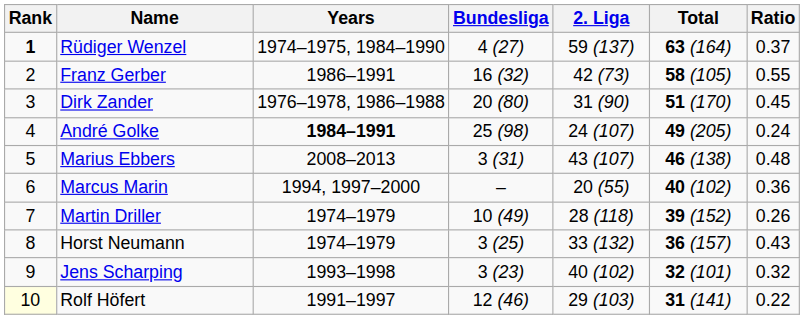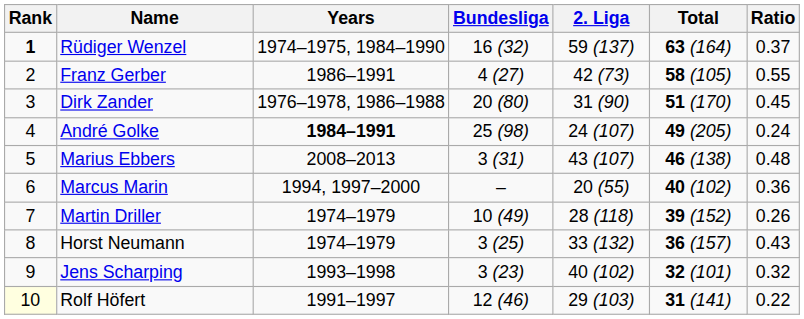Rüdiger Wenzel | Bundesliga: 4 (27) -> 16 (32)
Franz Gerber | Bundesliga: 16 (32) -> 4 (27)
